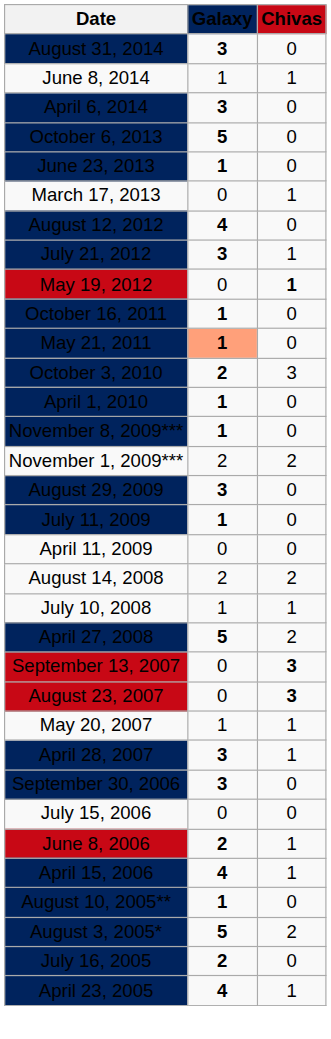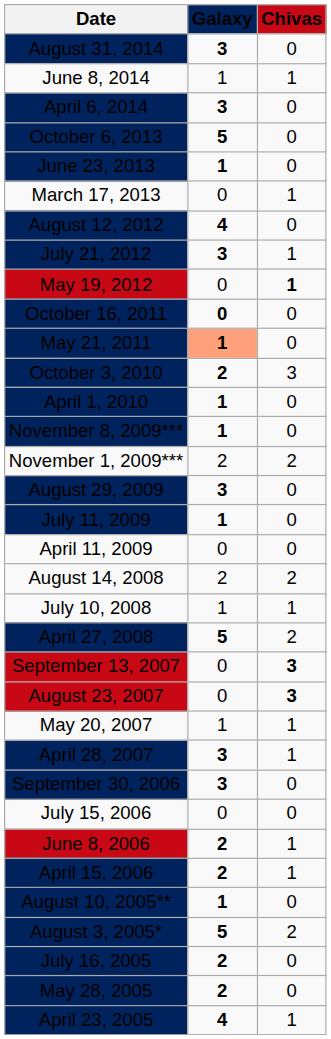October 16, 2011 | Galaxy: 1 -> 0
April 15, 2006 | Galaxy: 4 -> 2
+ row: May 28, 2005 | 2 | 0
